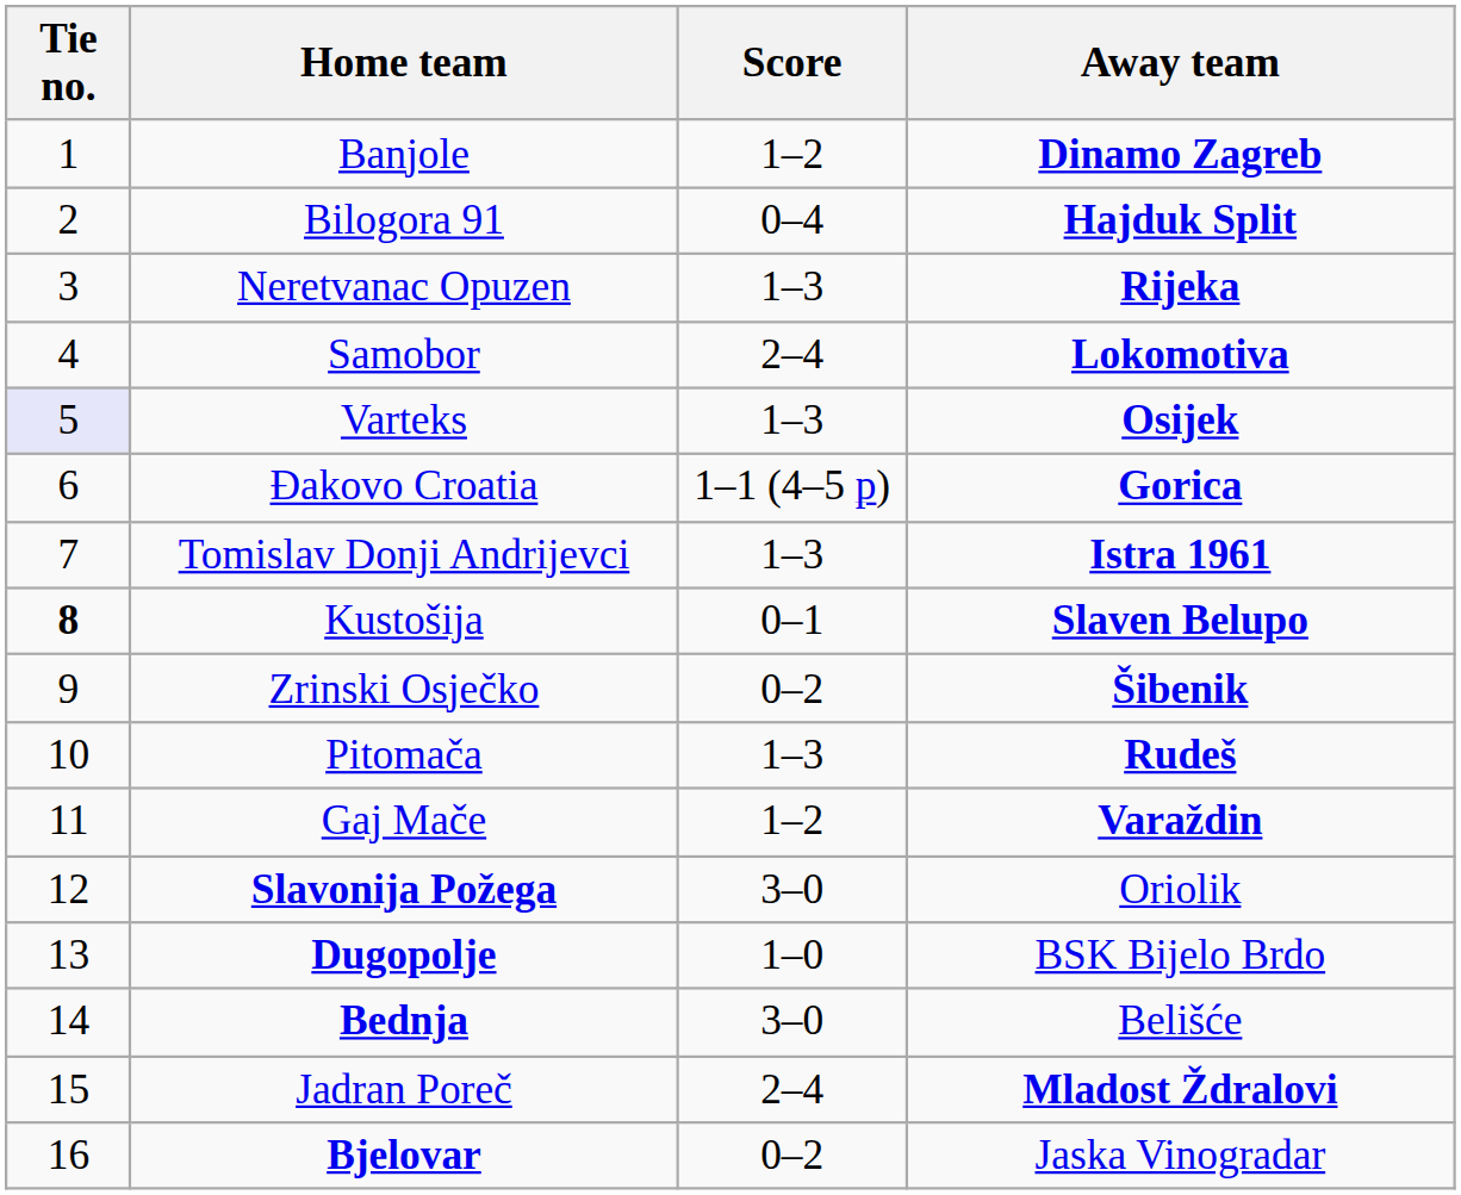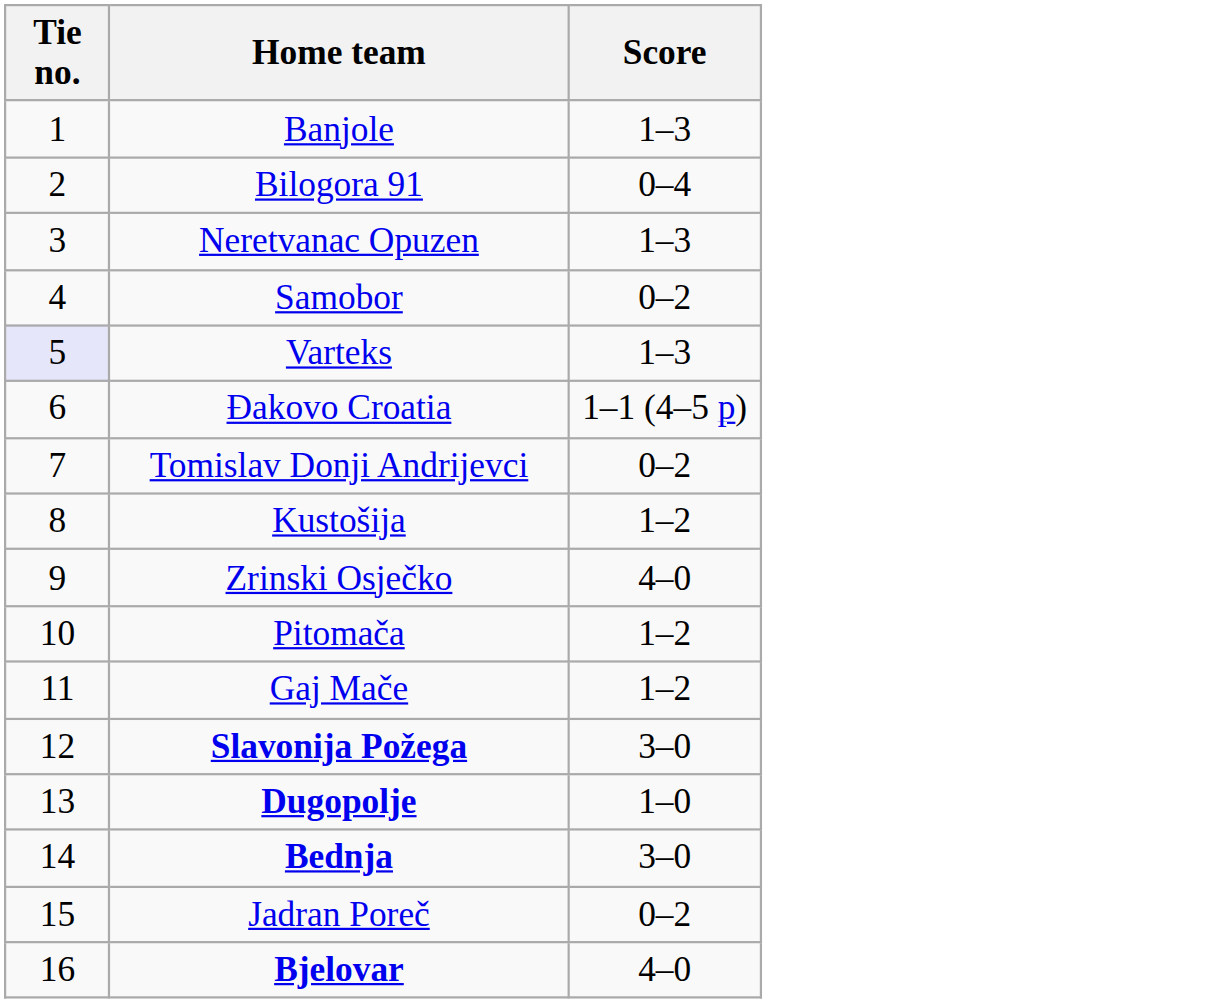- column: Away team | Dinamo Zagreb | Hajduk Split | Rijeka | Lokomotiva | Osijek | Gorica | Istra 1961 | Slaven Belupo | Šibenik | Rudeš | Varaždin | Oriolik | BSK Bijelo Brdo | Belišće | Mladost Ždralovi | Jaska Vinogradar
Banjole | Score: 1–2 -> 1–3
Samobor | Score: 2–4 -> 0–2
Tomislav Donji Andrijevci | Score: 1–3 -> 0–2
Kustošija | Tie no.: bold -> normal
Kustošija | Score: 0–1 -> 1–2
Zrinski Osječko | Score: 0–2 -> 4–0
Pitomača | Score: 1–3 -> 1–2
Jadran Poreč | Score: 2–4 -> 0–2
Bjelovar | Score: 0–2 -> 4–0
